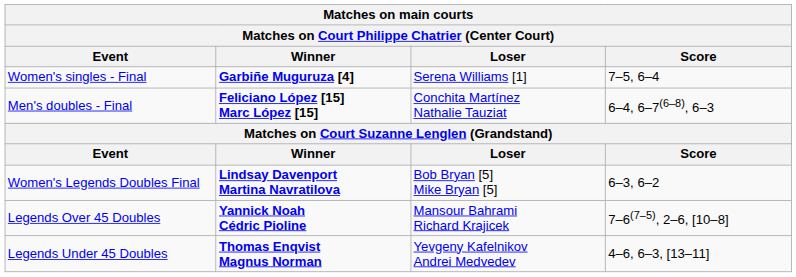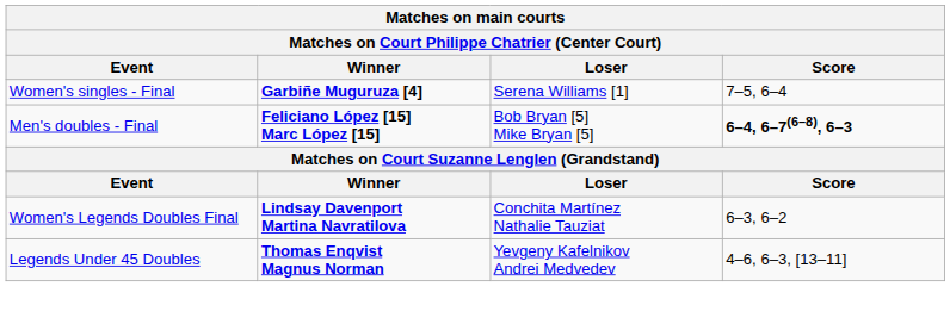Men's doubles - Final | Loser: Conchita Martínez Nathalie Tauziat -> Bob Bryan [5] Mike Bryan [5]
Men's doubles - Final | Score: normal -> bold
Women's Legends Doubles Final | Loser: Bob Bryan [5] Mike Bryan [5] -> Conchita Martínez Nathalie Tauziat
- row: Legends Over 45 Doubles | Yannick Noah Cédric Pioline | Mansour Bahrami Richard Krajicek | 7–6(7–5), 2–6, [10–8]
